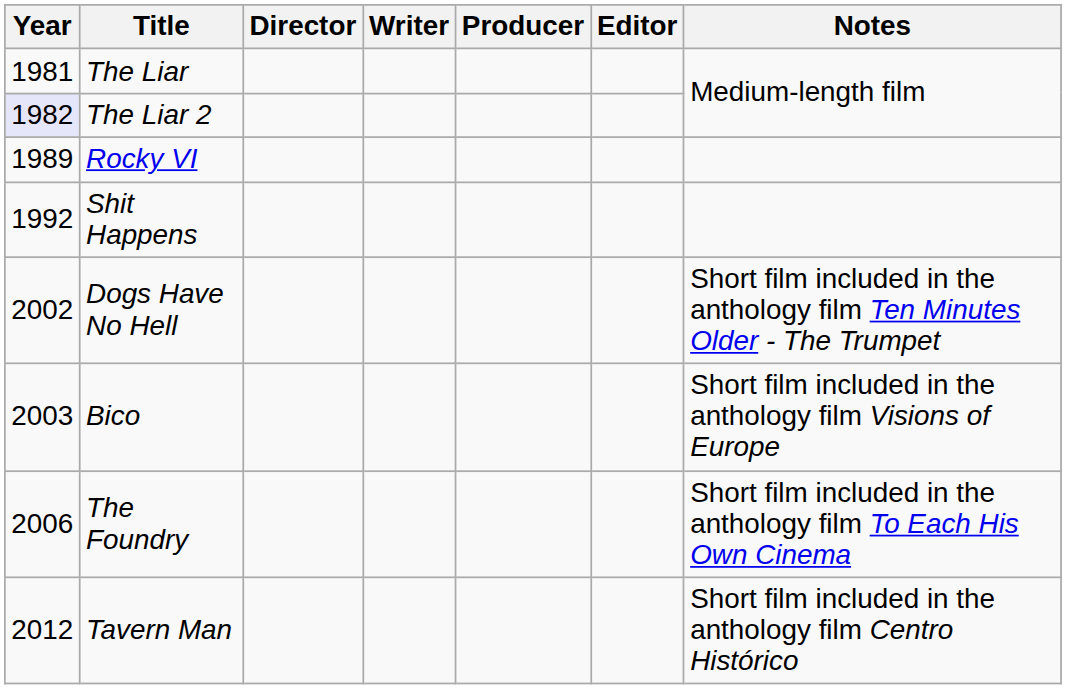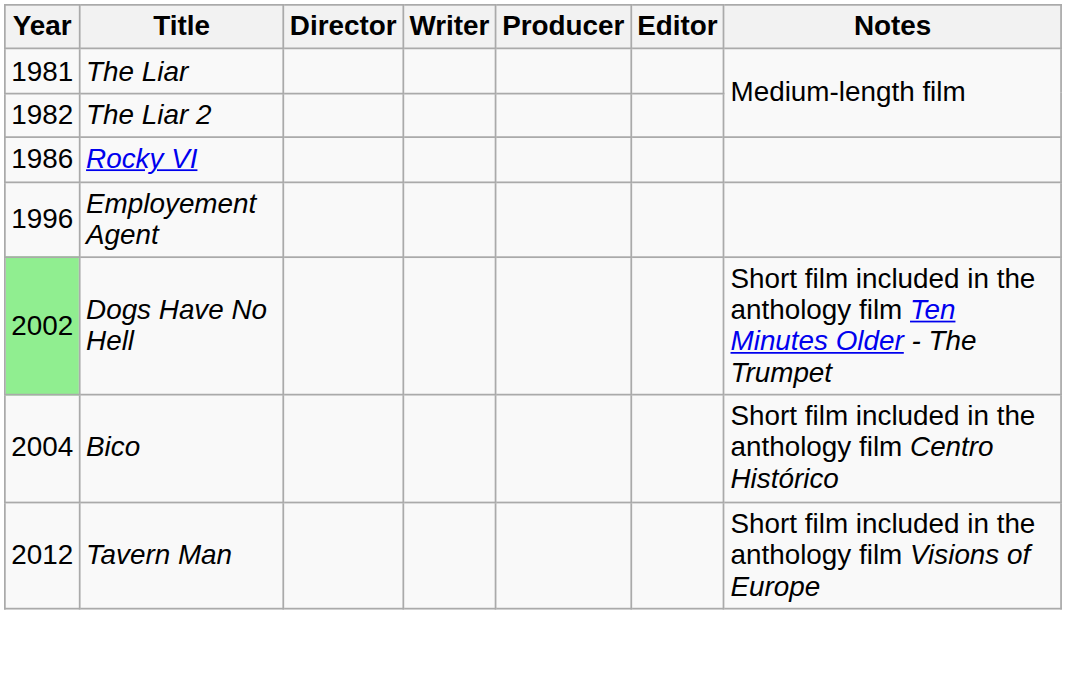The Liar 2 | Year: lavender background -> no background
Rocky VI | Year: 1989 -> 1986
- row: 1992 | Shit Happens
+ row: 1996 | Employement Agent
Dogs Have No Hell | Year: no background -> lightgreen background
Bico | Year: 2003 -> 2004
Bico | Notes: Short film included in the anthology film Visions of Europe -> Short film included in the anthology film Centro Histórico
- row: 2006 | The Foundry | Short film included in the anthology film To Each His Own Cinema
Tavern Man | Notes: Short film included in the anthology film Centro Histórico -> Short film included in the anthology film Visions of Europe
